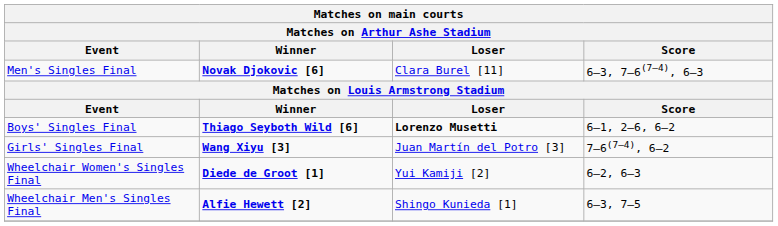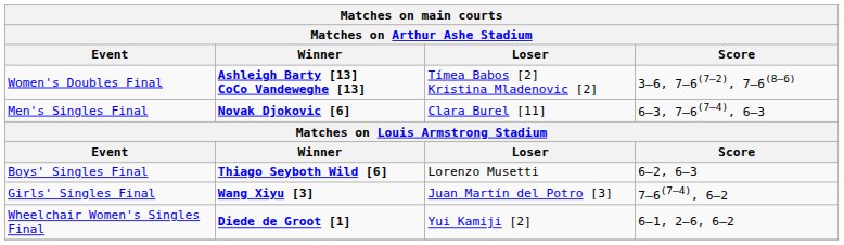+ row: Women's Doubles Final | Ashleigh Barty [13] CoCo Vandeweghe [13] | Tímea Babos [2] Kristina Mladenovic [2] | 3–6, 7–6(7–2), 7–6(8–6)
Boys' Singles Final | Loser: bold -> normal
Boys' Singles Final | Score: 6–1, 2–6, 6–2 -> 6–2, 6–3
Wheelchair Women's Singles Final | Score: 6–2, 6–3 -> 6–1, 2–6, 6–2
- row: Wheelchair Men's Singles Final | Alfie Hewett [2] | Shingo Kunieda [1] | 6–3, 7–5
